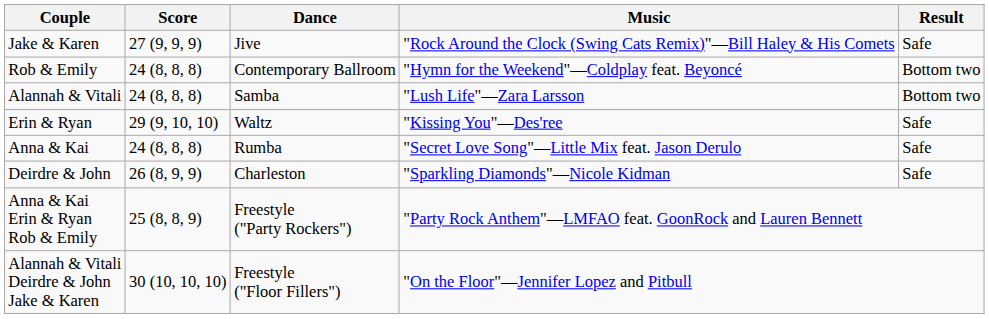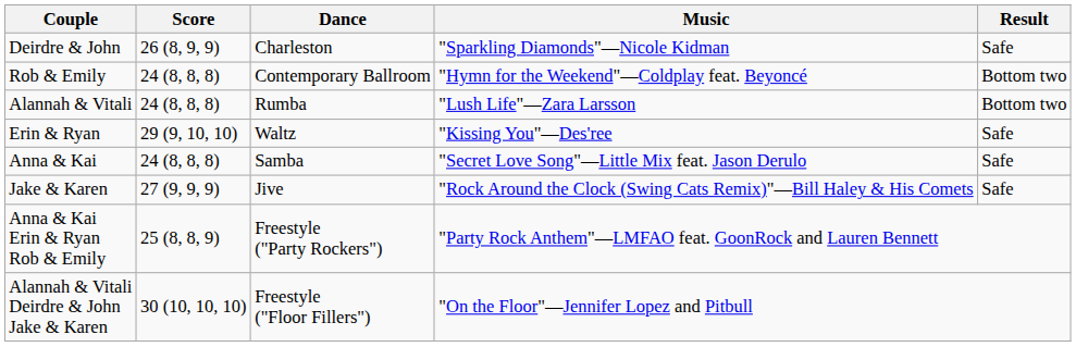rows swapped: Jake & Karen <-> Deirdre & John
Alannah & Vitali | Dance: Samba -> Rumba
Anna & Kai | Dance: Rumba -> Samba
